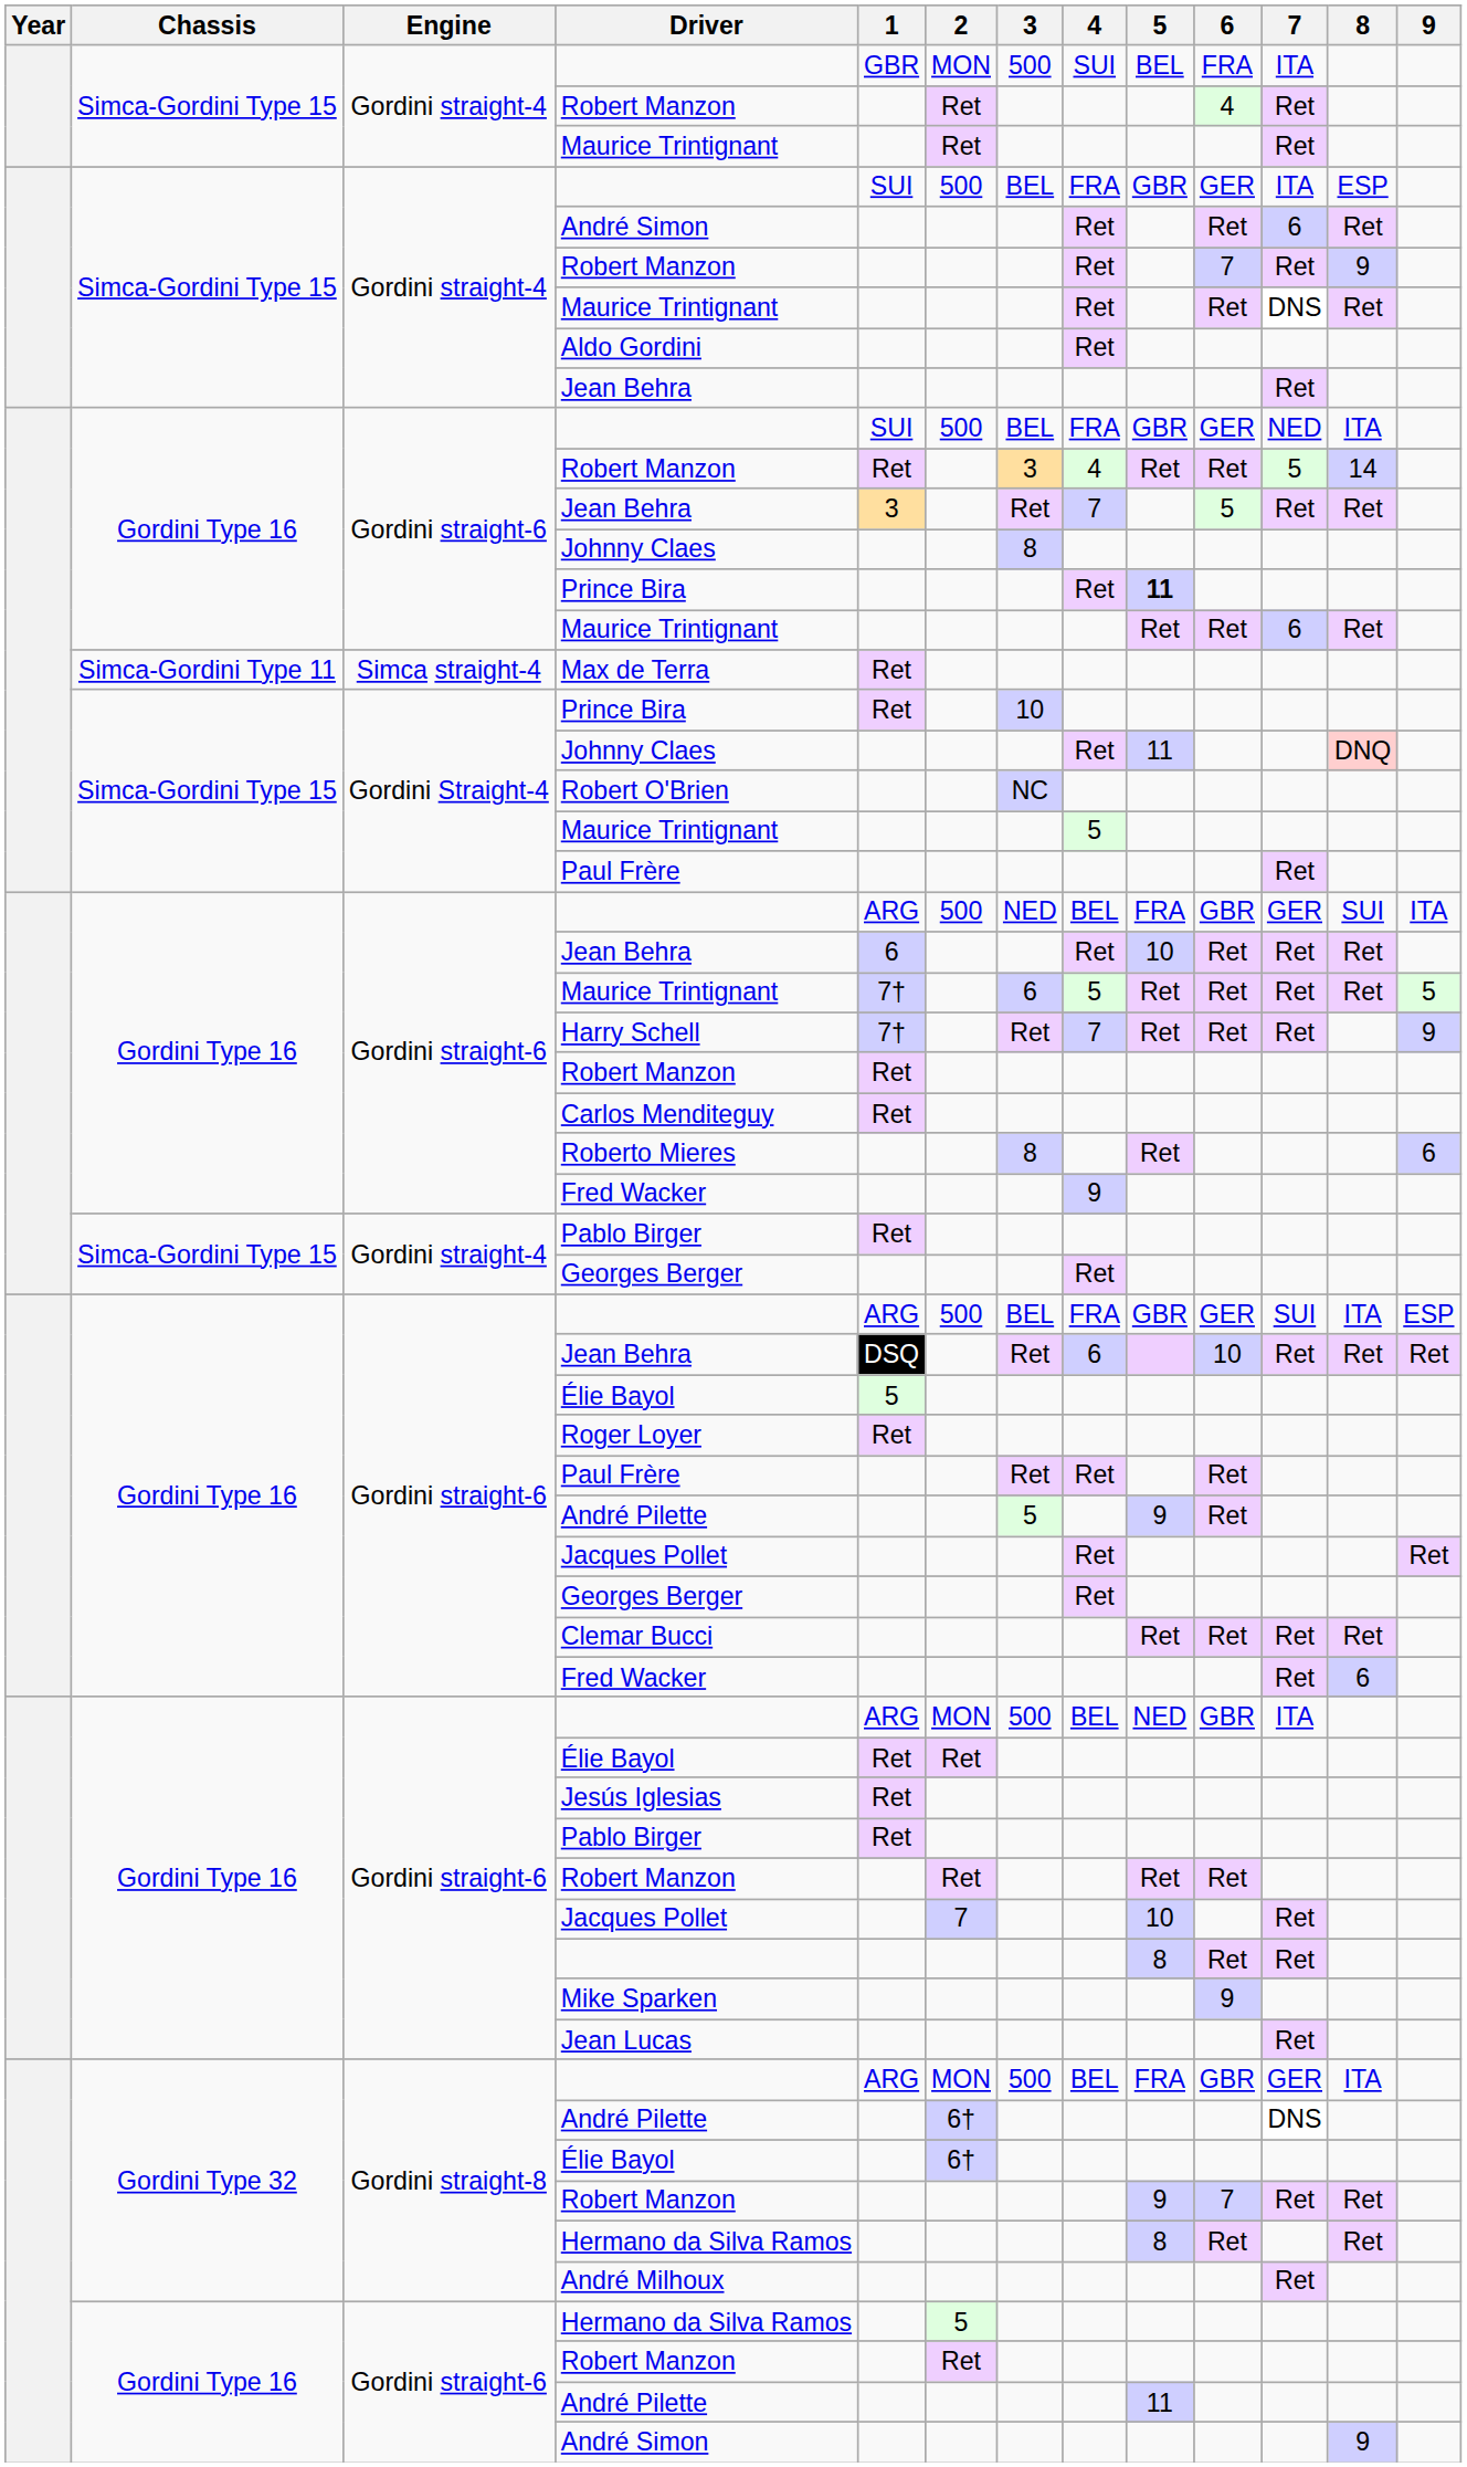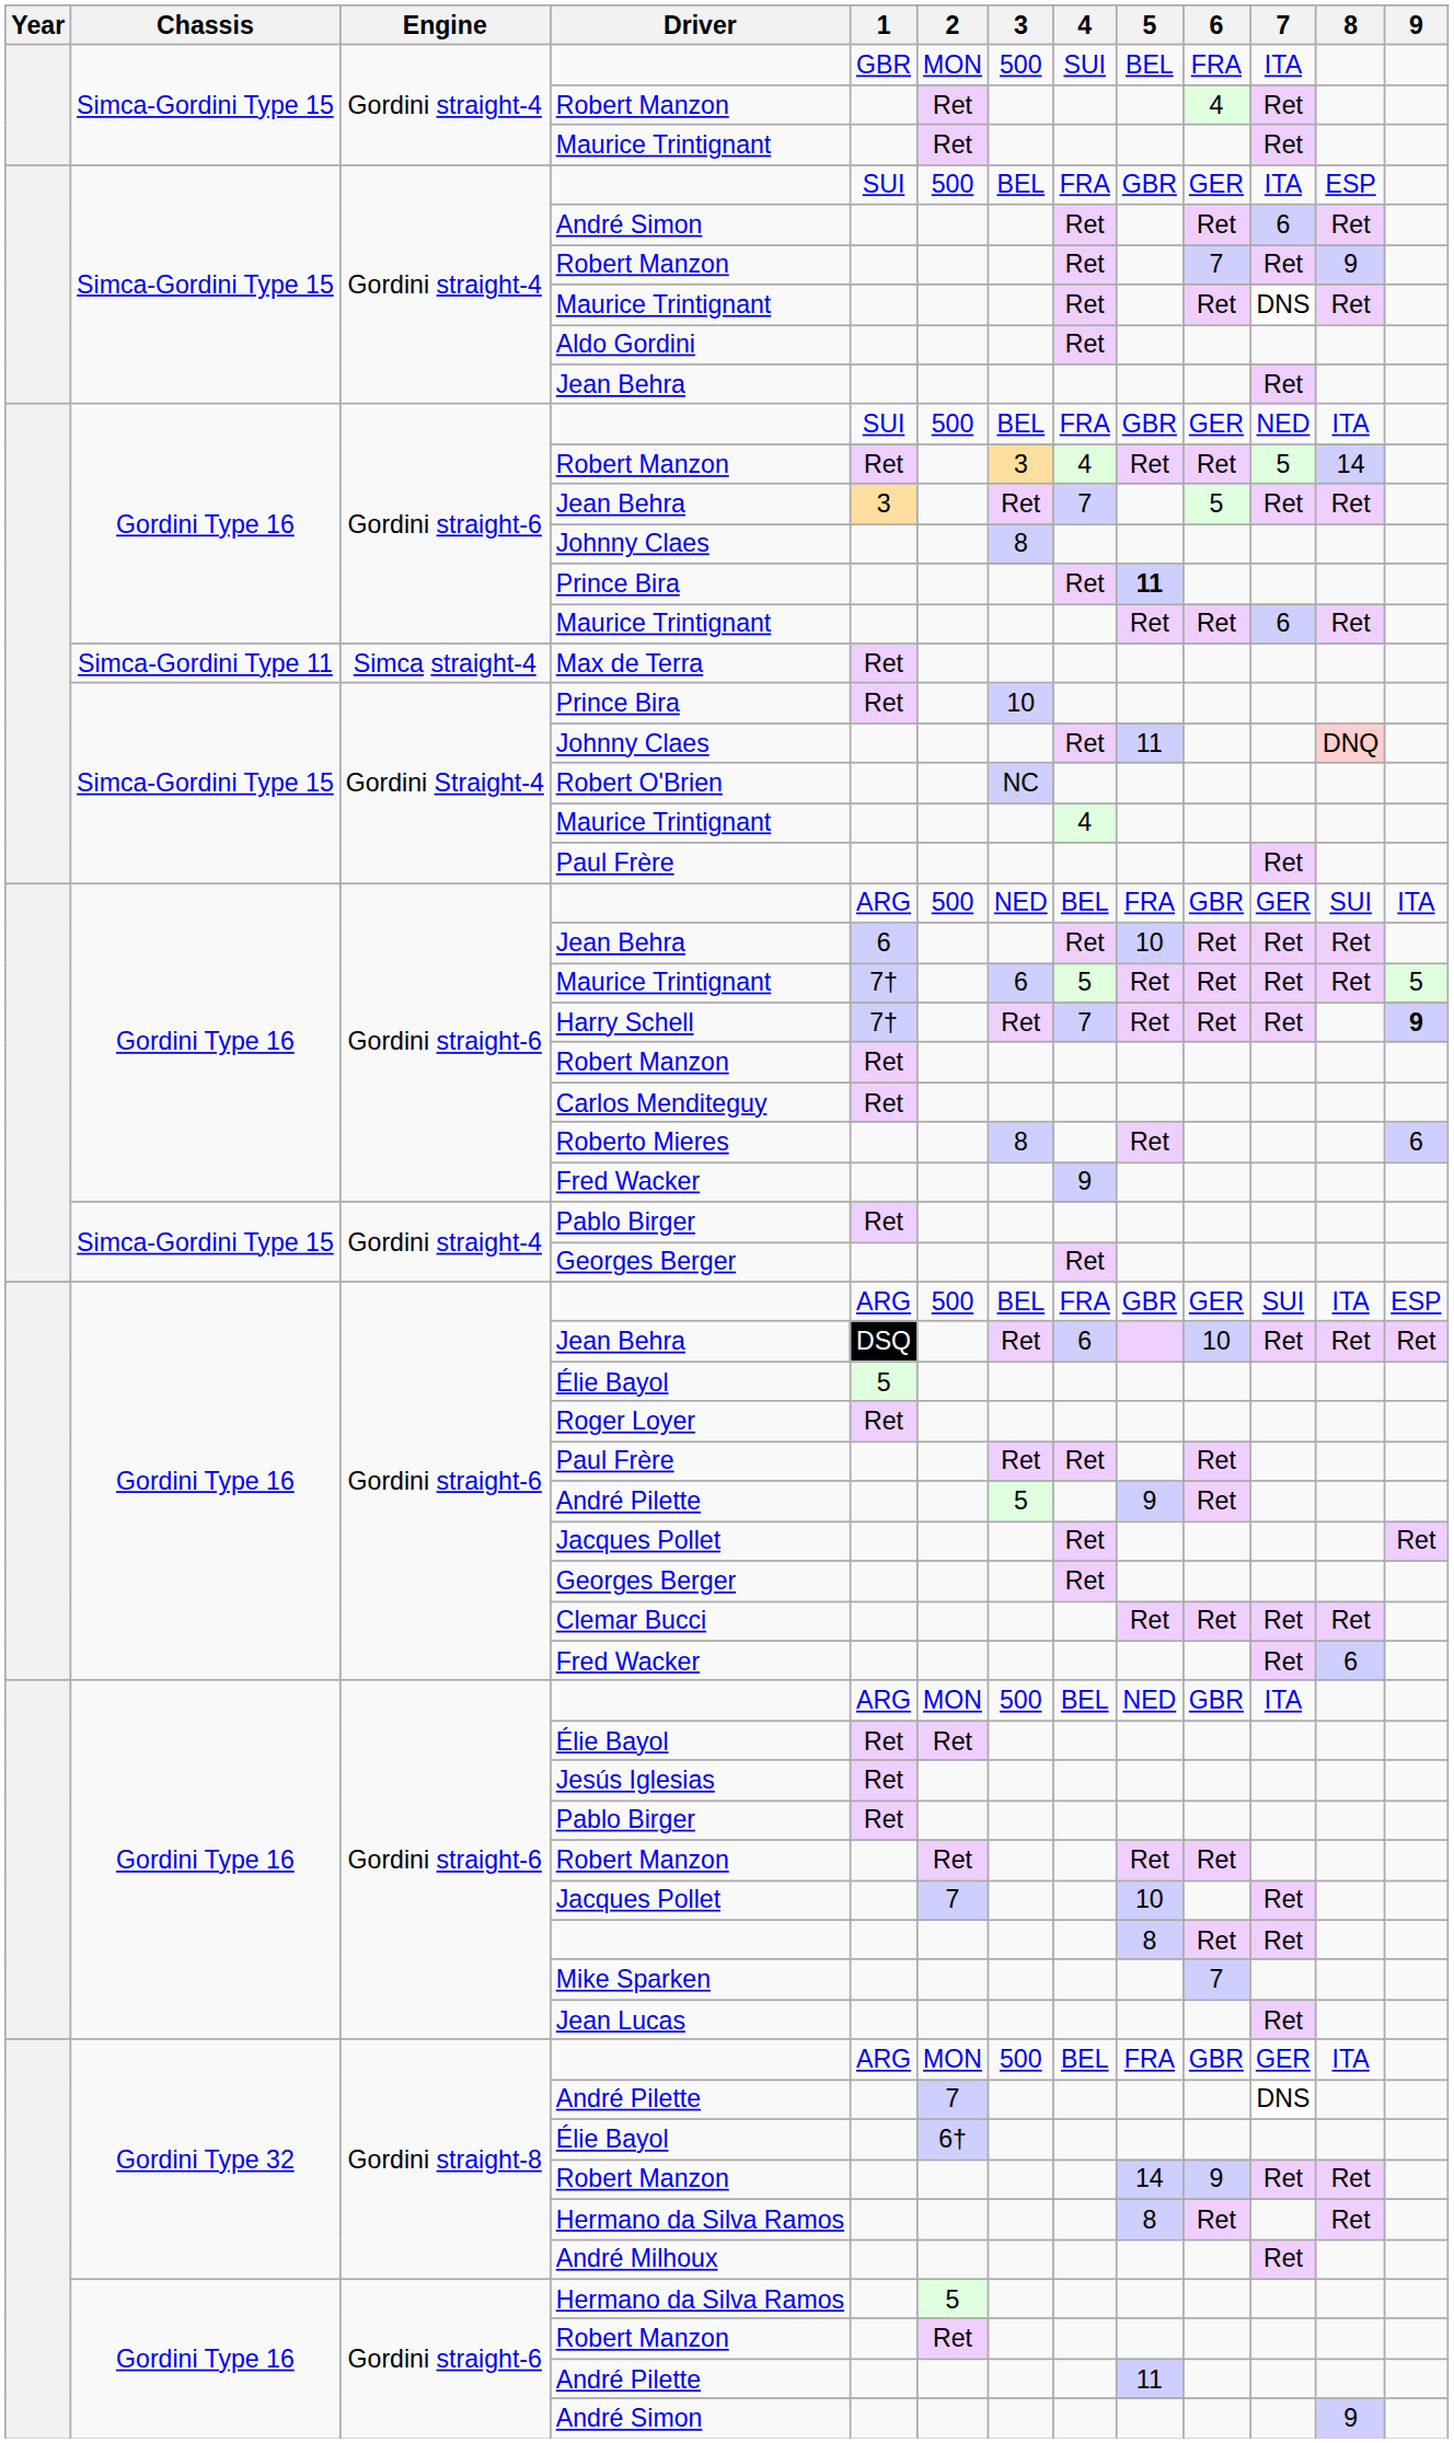Gordini Straight-4 / Maurice Trintignant | 4: 5 -> 4
Harry Schell | 9: normal -> bold
Mike Sparken | 6: 9 -> 7
Gordini straight-8 / André Pilette | 2: 6† -> 7
Gordini straight-8 / Robert Manzon | 5: 9 -> 14
Gordini straight-8 / Robert Manzon | 6: 7 -> 9
